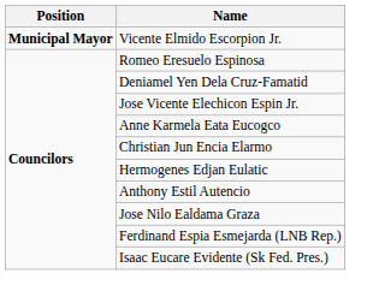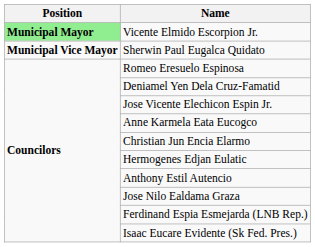Vicente Elmido Escorpion Jr. | Position: no background -> lightgreen background
+ row: Municipal Vice Mayor | Sherwin Paul Eugalca Quidato
